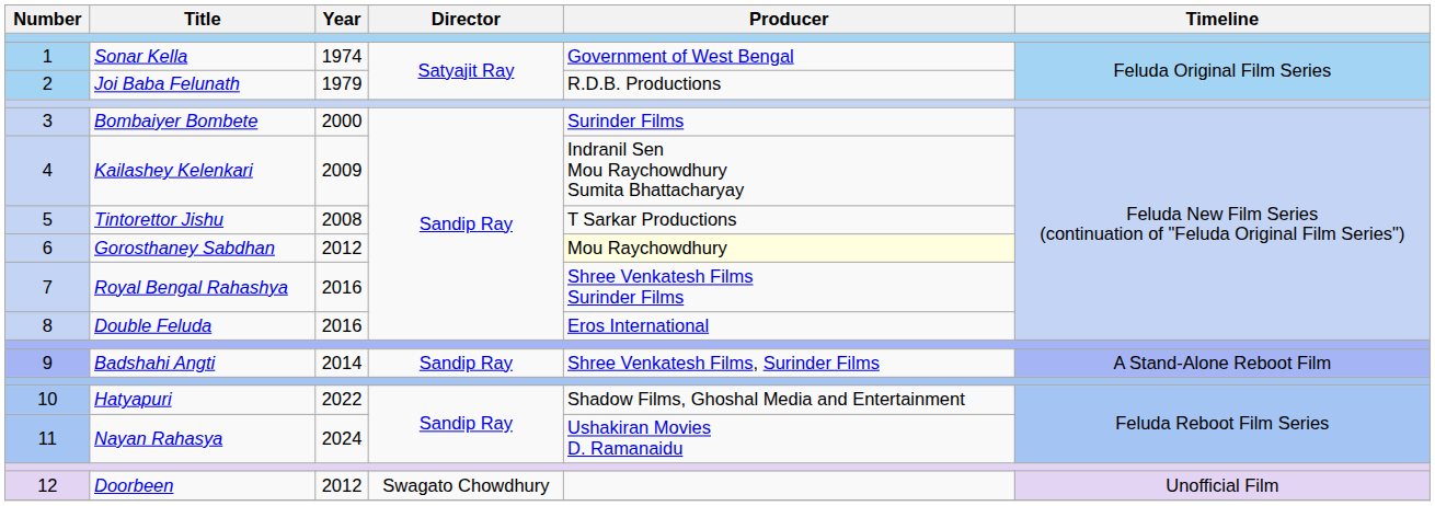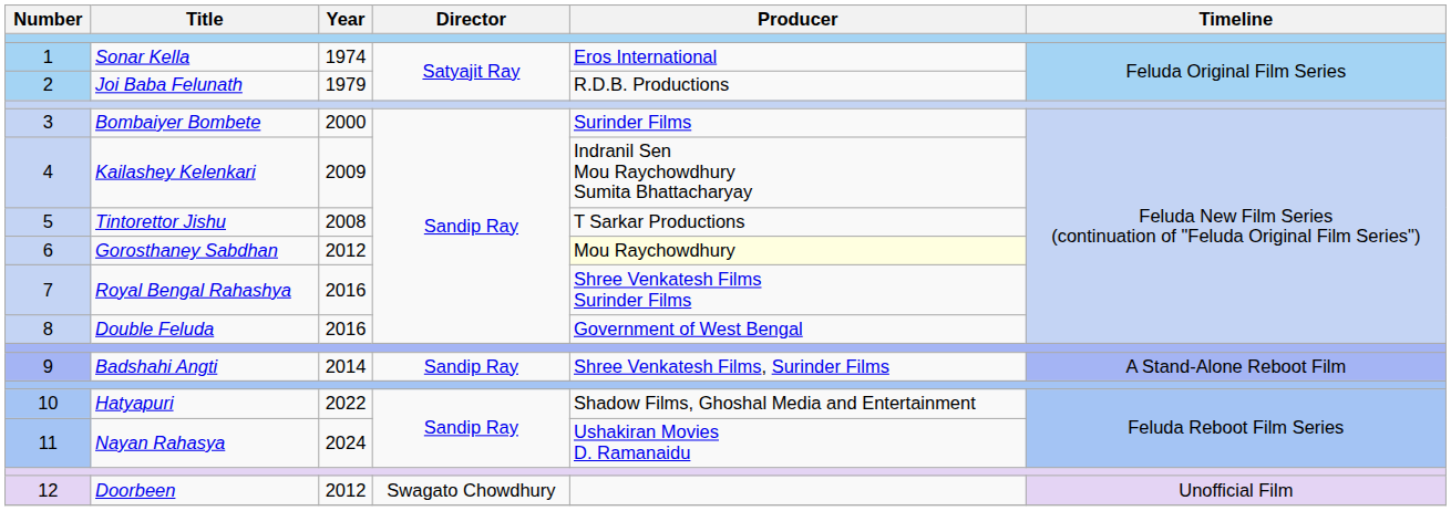1 | Producer: Government of West Bengal -> Eros International
8 | Producer: Eros International -> Government of West Bengal
